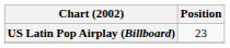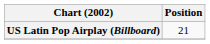US Latin Pop Airplay (Billboard) | Position: 23 -> 21
